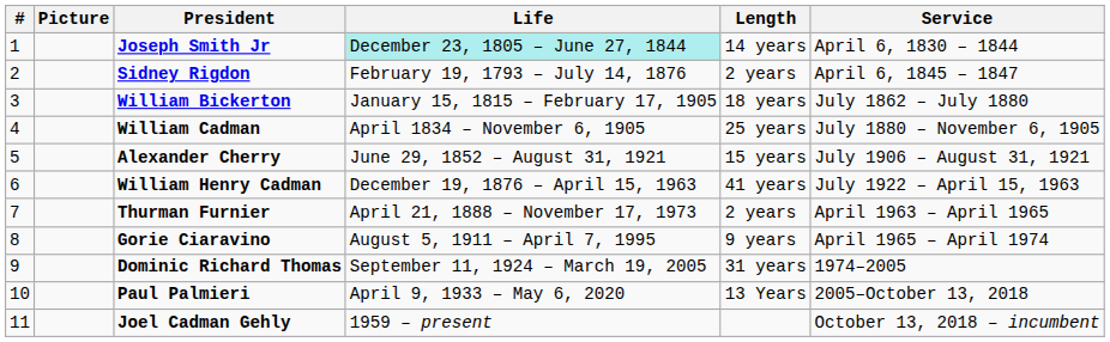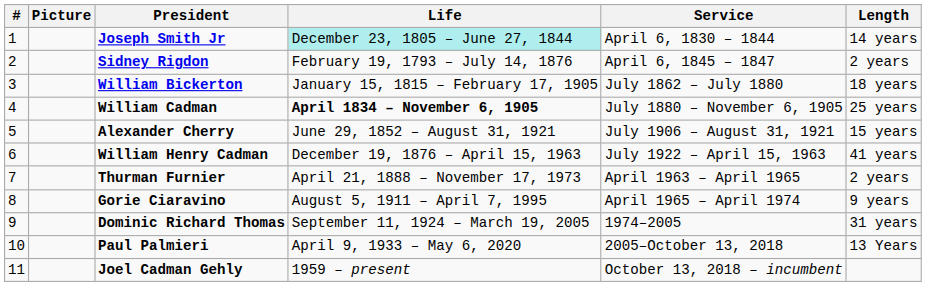columns swapped: Service <-> Length
William Cadman | Life: normal -> bold
